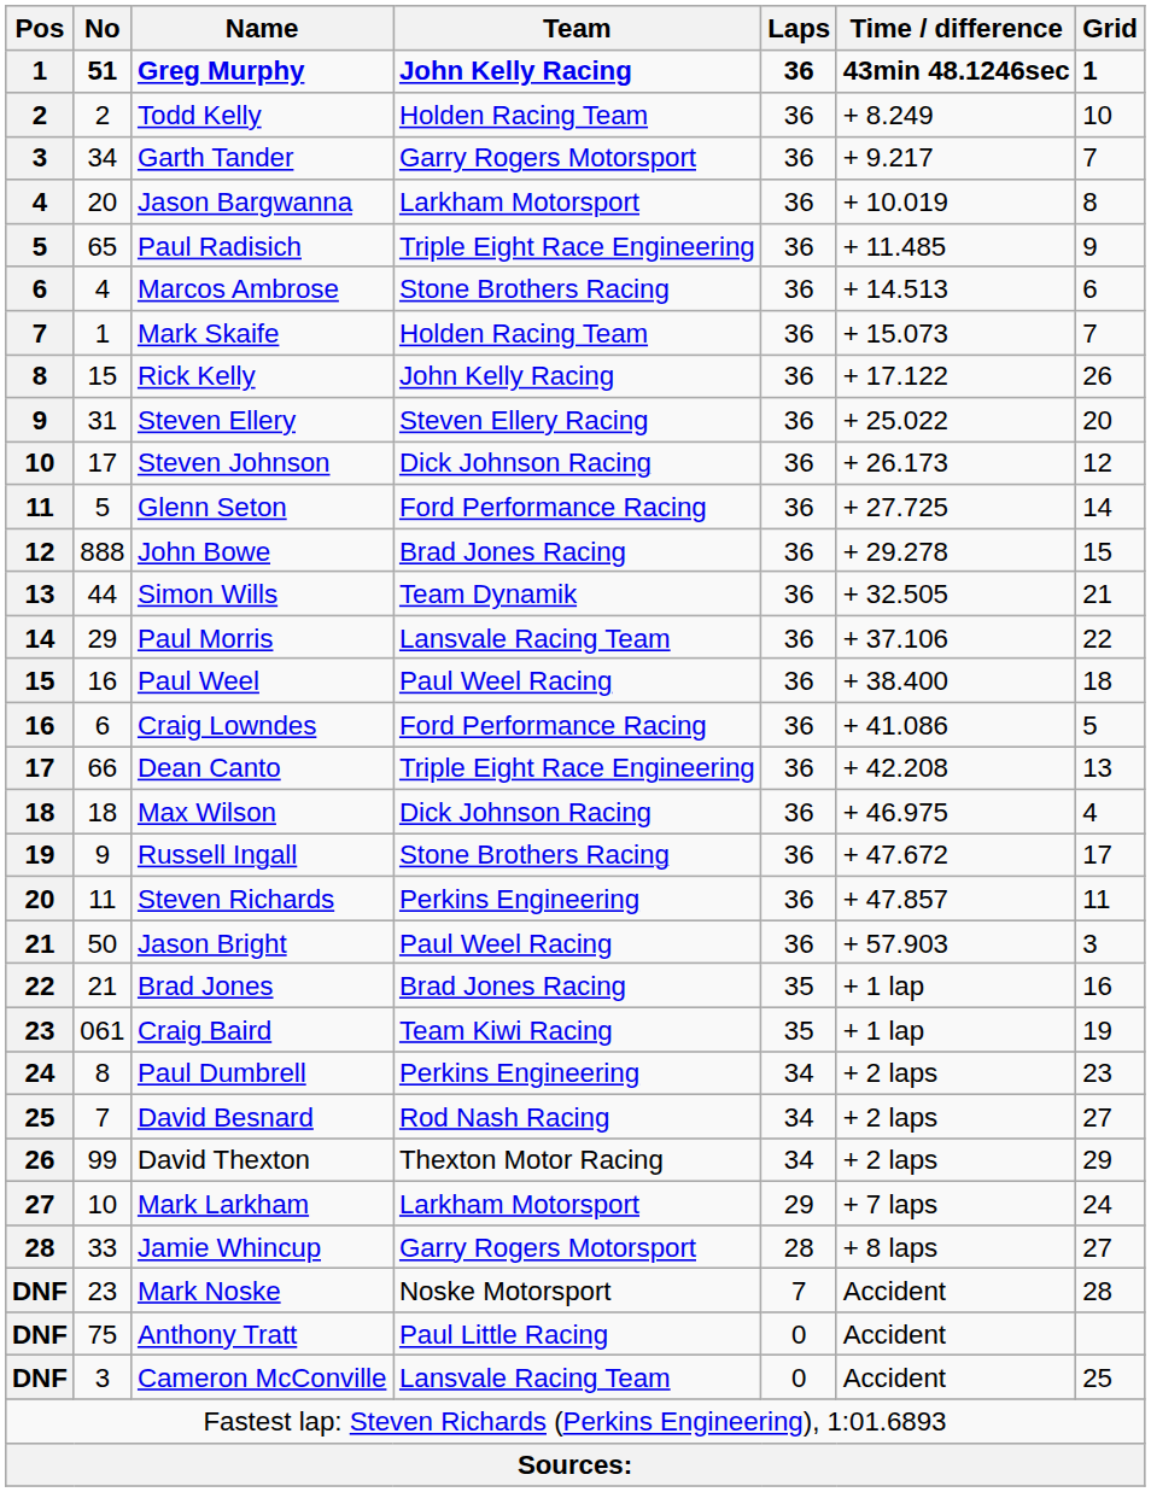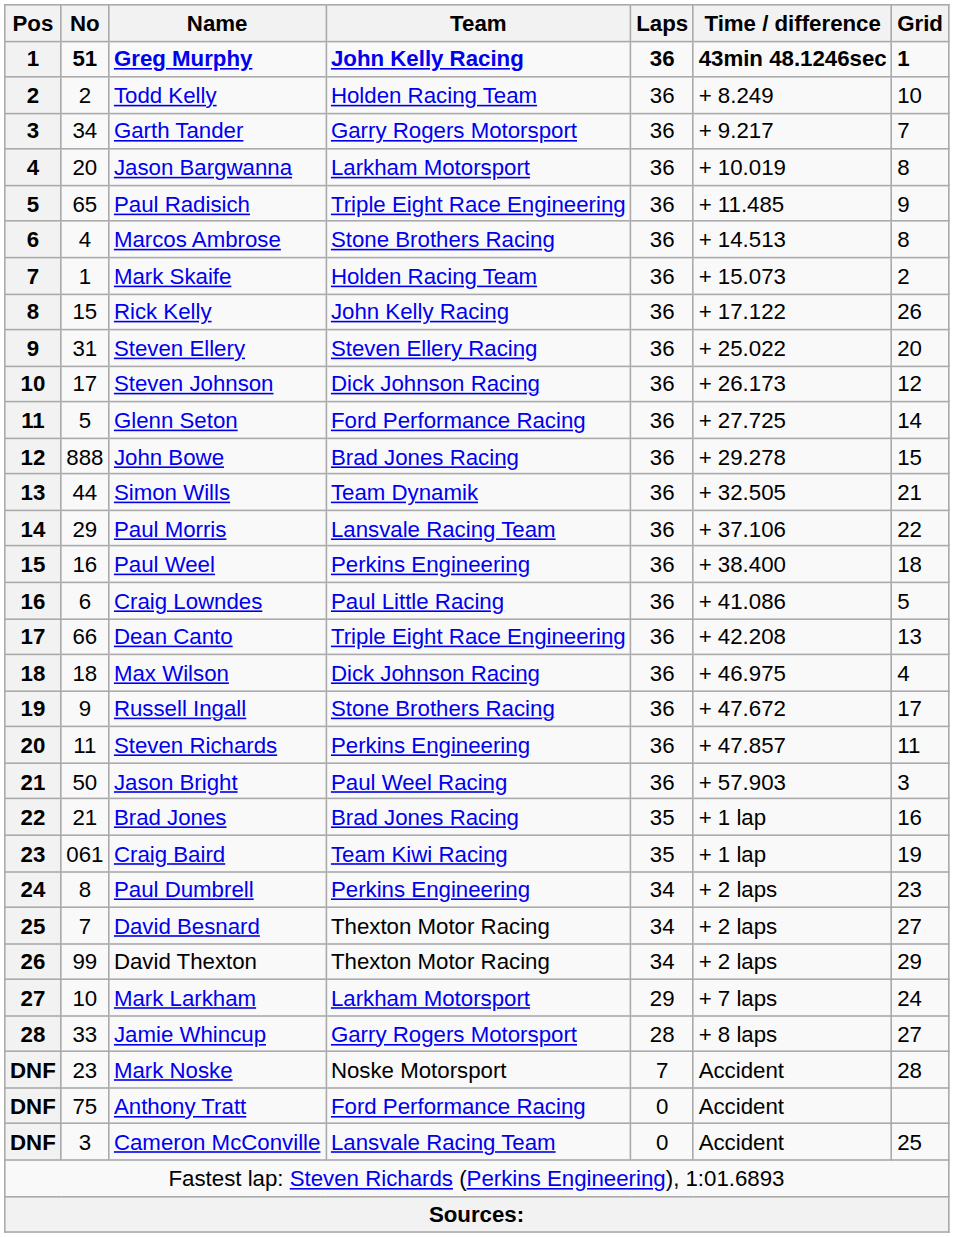Marcos Ambrose | Grid: 6 -> 8
Mark Skaife | Grid: 7 -> 2
Paul Weel | Team: Paul Weel Racing -> Perkins Engineering
Craig Lowndes | Team: Ford Performance Racing -> Paul Little Racing
David Besnard | Team: Rod Nash Racing -> Thexton Motor Racing
Anthony Tratt | Team: Paul Little Racing -> Ford Performance Racing
